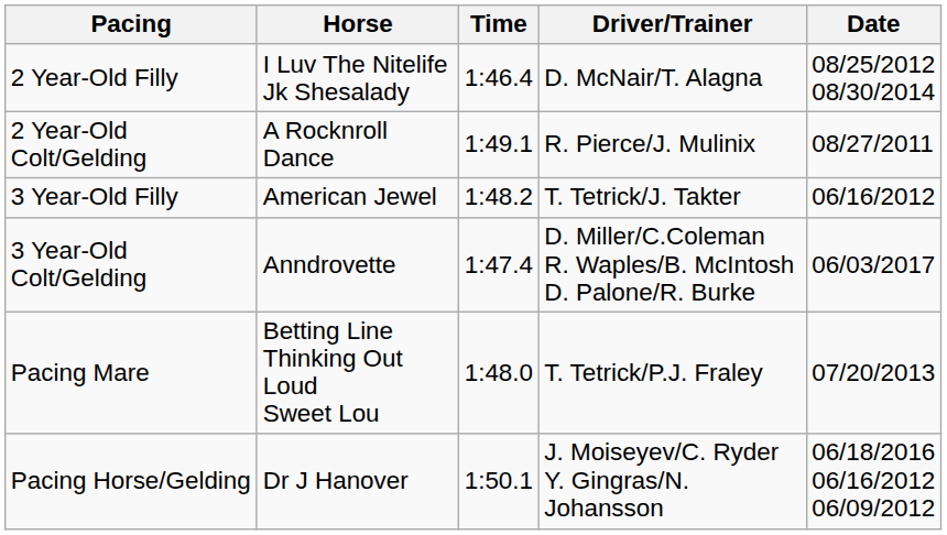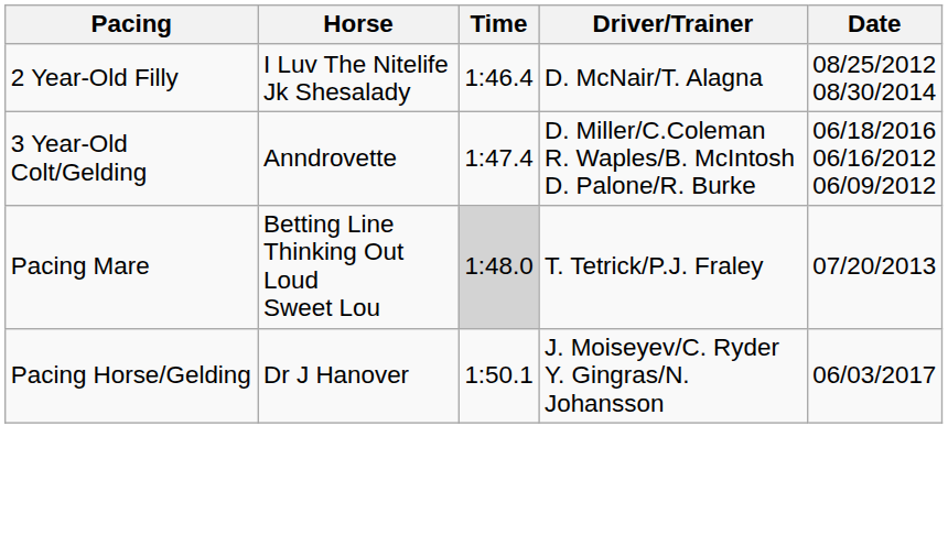- row: 2 Year-Old Colt/Gelding | A Rocknroll Dance | 1:49.1 | R. Pierce/J. Mulinix | 08/27/2011
- row: 3 Year-Old Filly | American Jewel | 1:48.2 | T. Tetrick/J. Takter | 06/16/2012
3 Year-Old Colt/Gelding | Date: 06/03/2017 -> 06/18/2016 06/16/2012 06/09/2012
Pacing Mare | Time: no background -> lightgrey background
Pacing Horse/Gelding | Date: 06/18/2016 06/16/2012 06/09/2012 -> 06/03/2017
